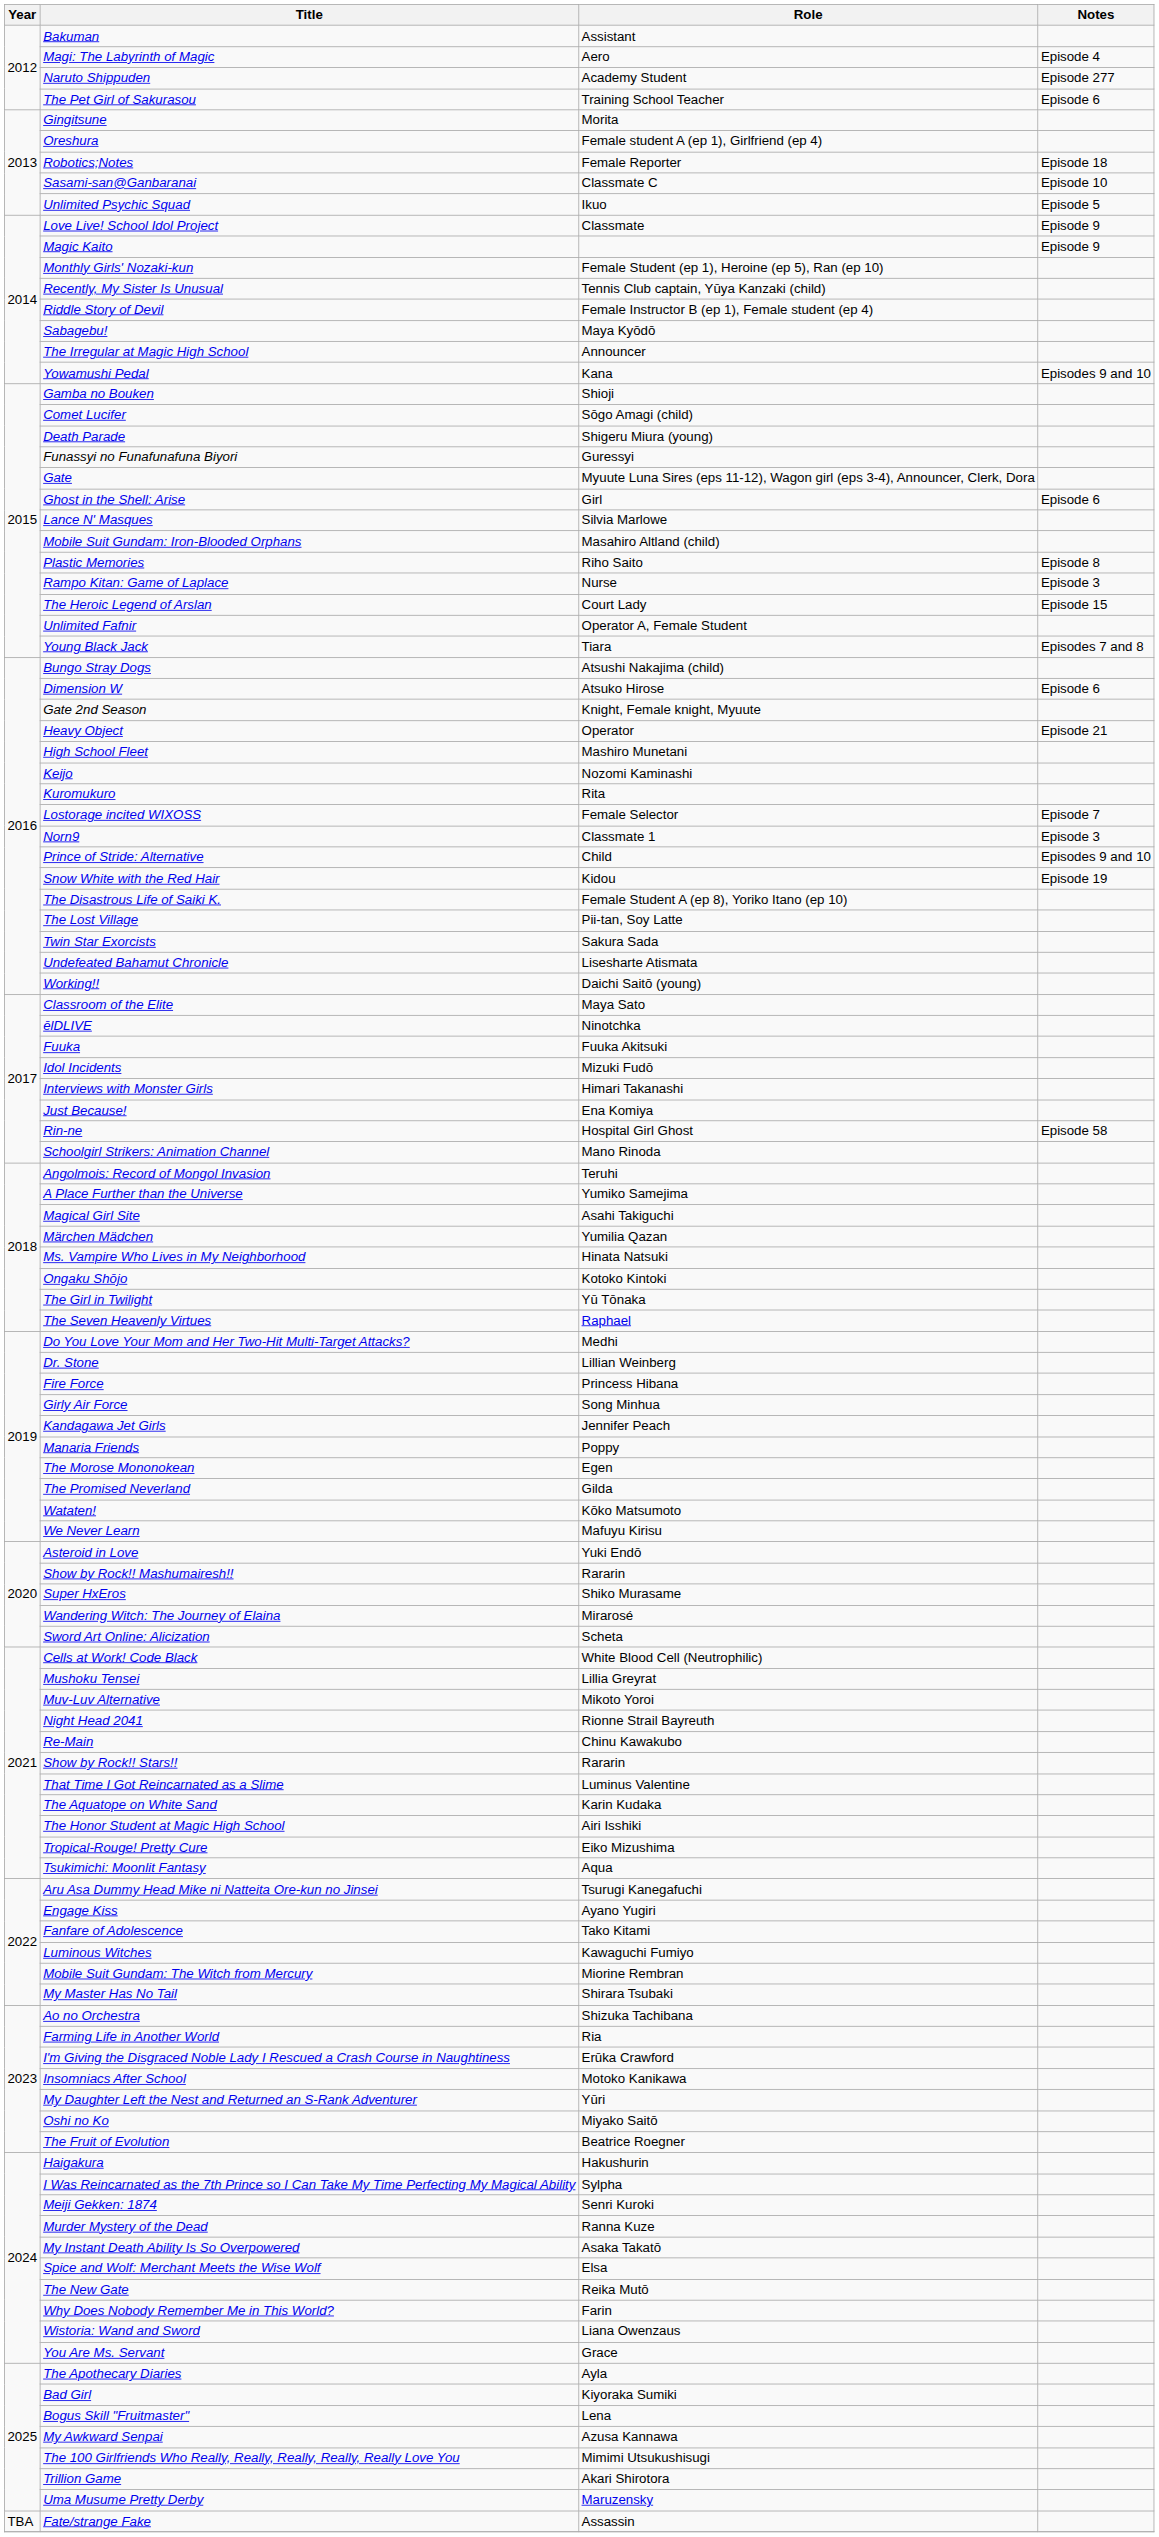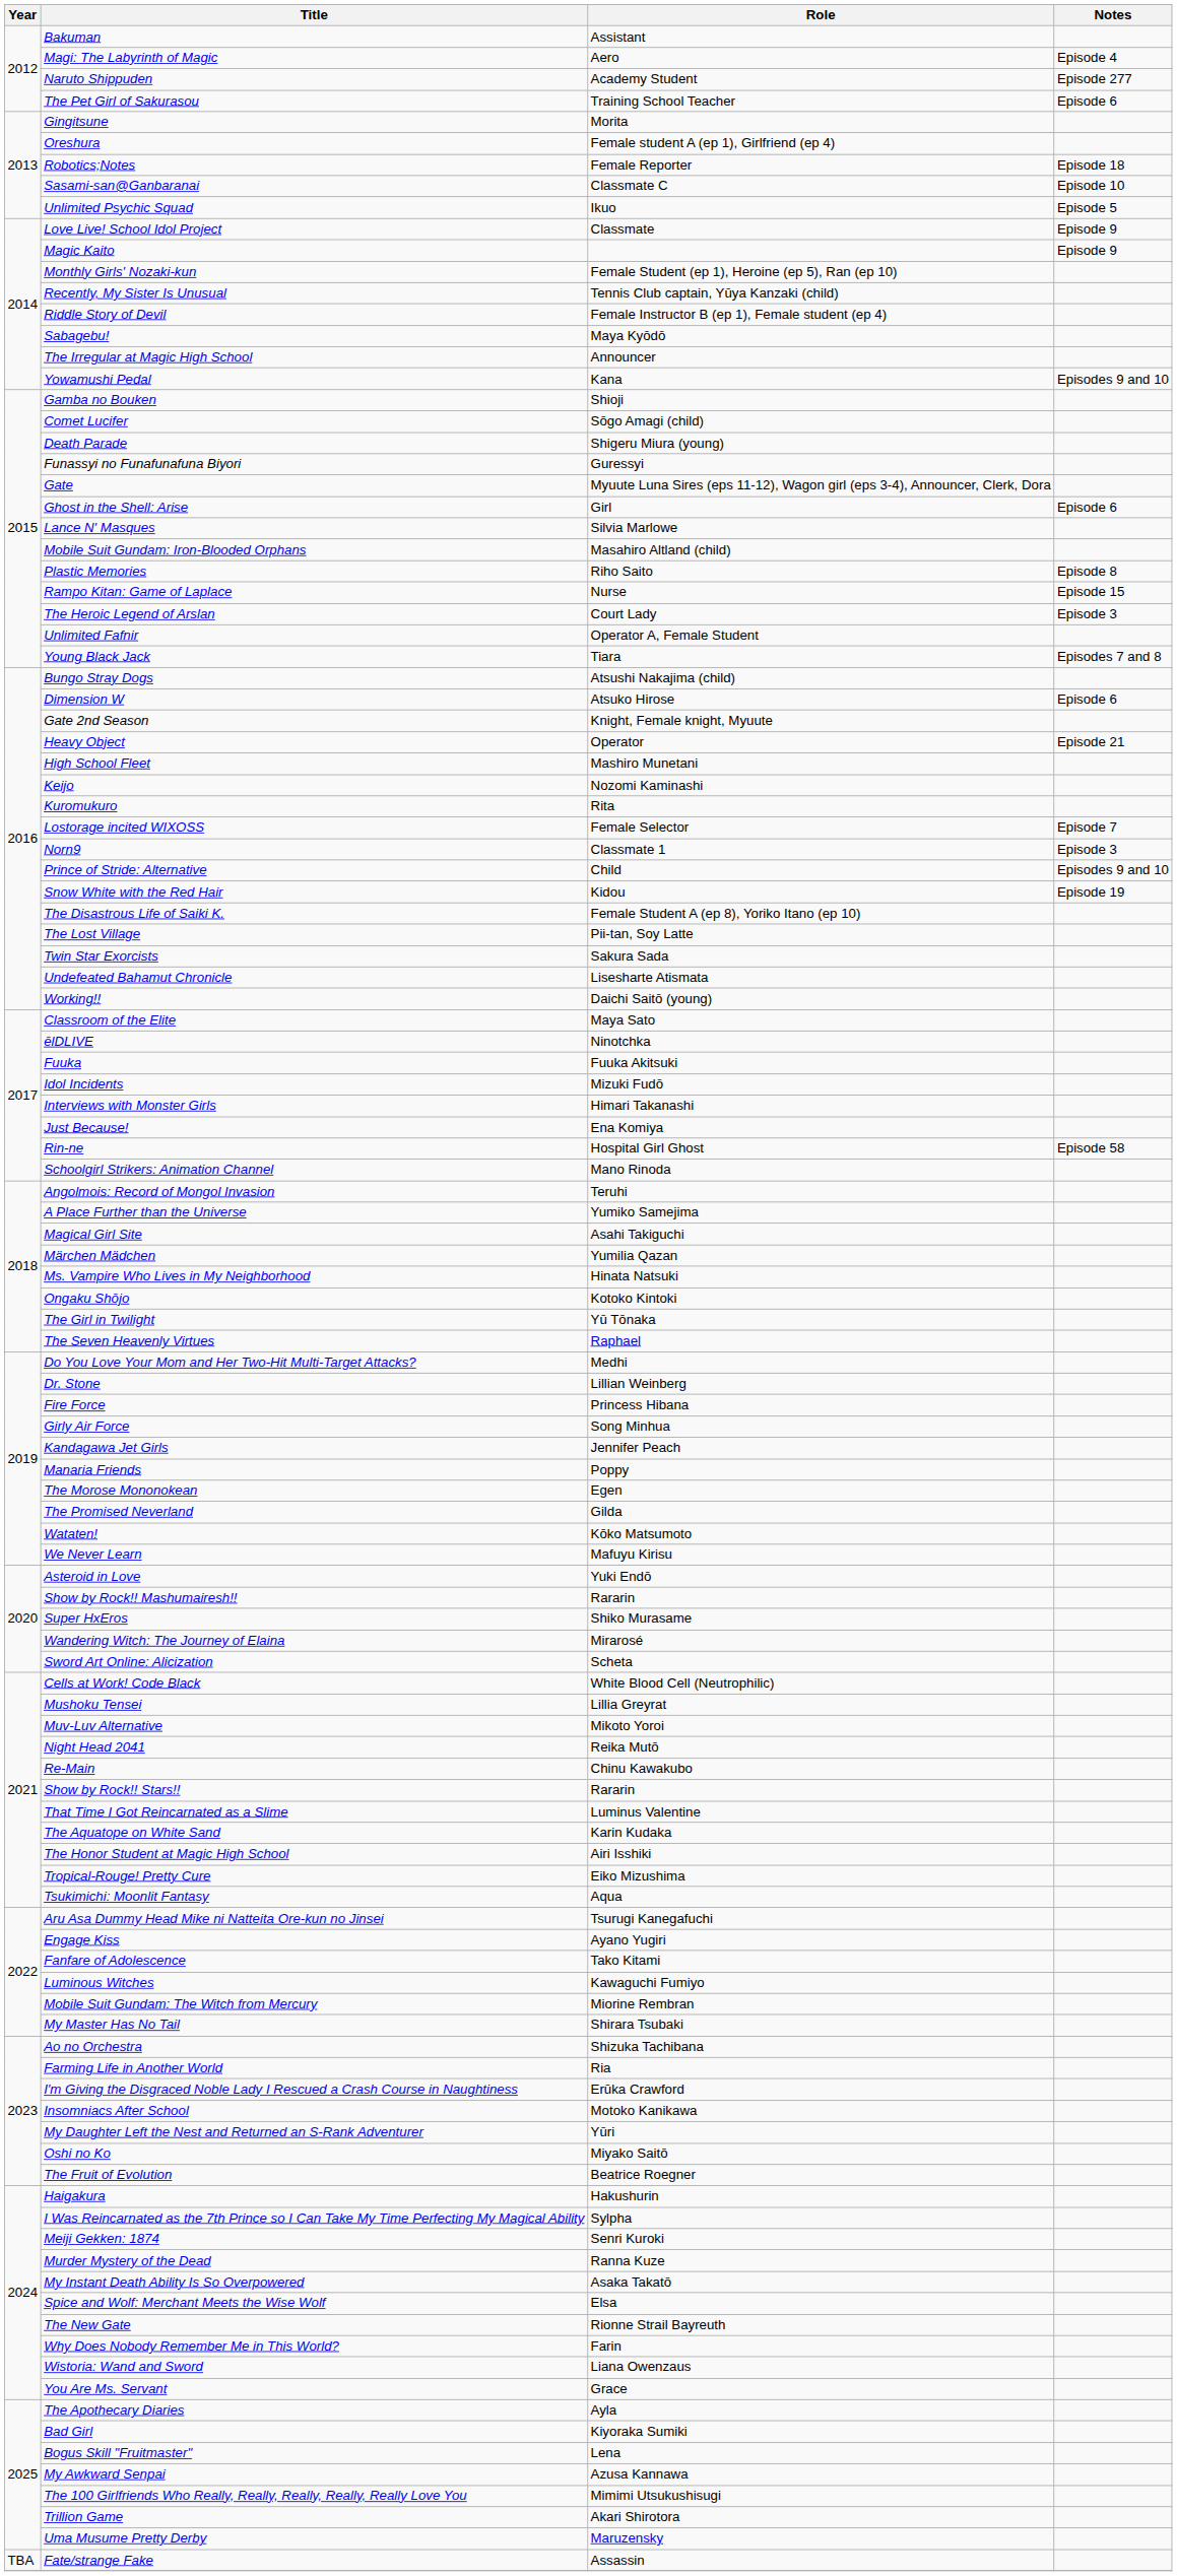Rampo Kitan: Game of Laplace | Notes: Episode 3 -> Episode 15
The Heroic Legend of Arslan | Notes: Episode 15 -> Episode 3
Night Head 2041 | Role: Rionne Strail Bayreuth -> Reika Mutō
The New Gate | Role: Reika Mutō -> Rionne Strail Bayreuth
